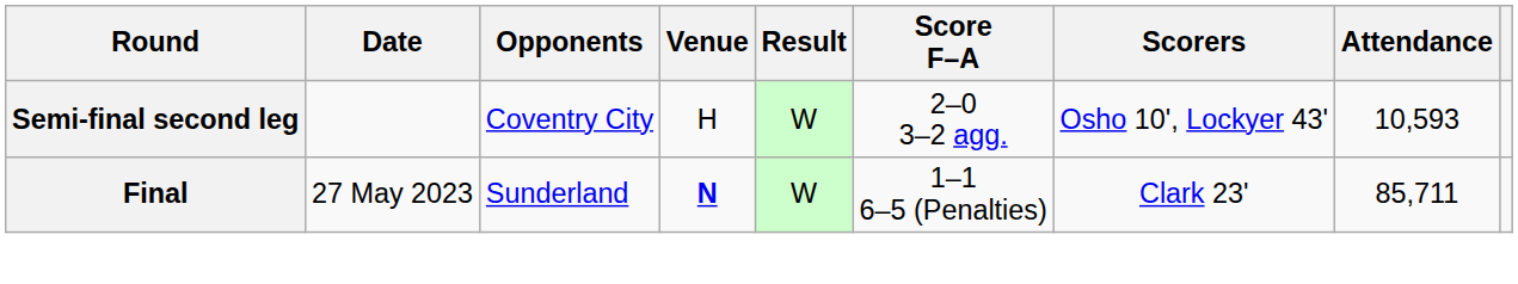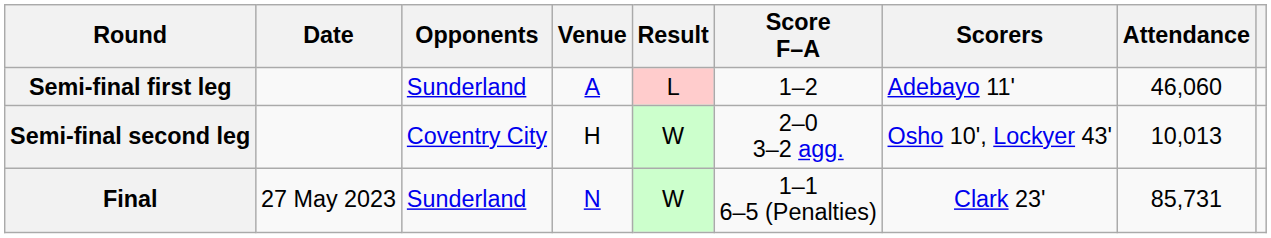+ row: Semi-final first leg | Sunderland | A | L | 1–2 | Adebayo 11' | 46,060
Semi-final second leg | Attendance: 10,593 -> 10,013
Final | Venue: bold -> normal
Final | Attendance: 85,711 -> 85,731
